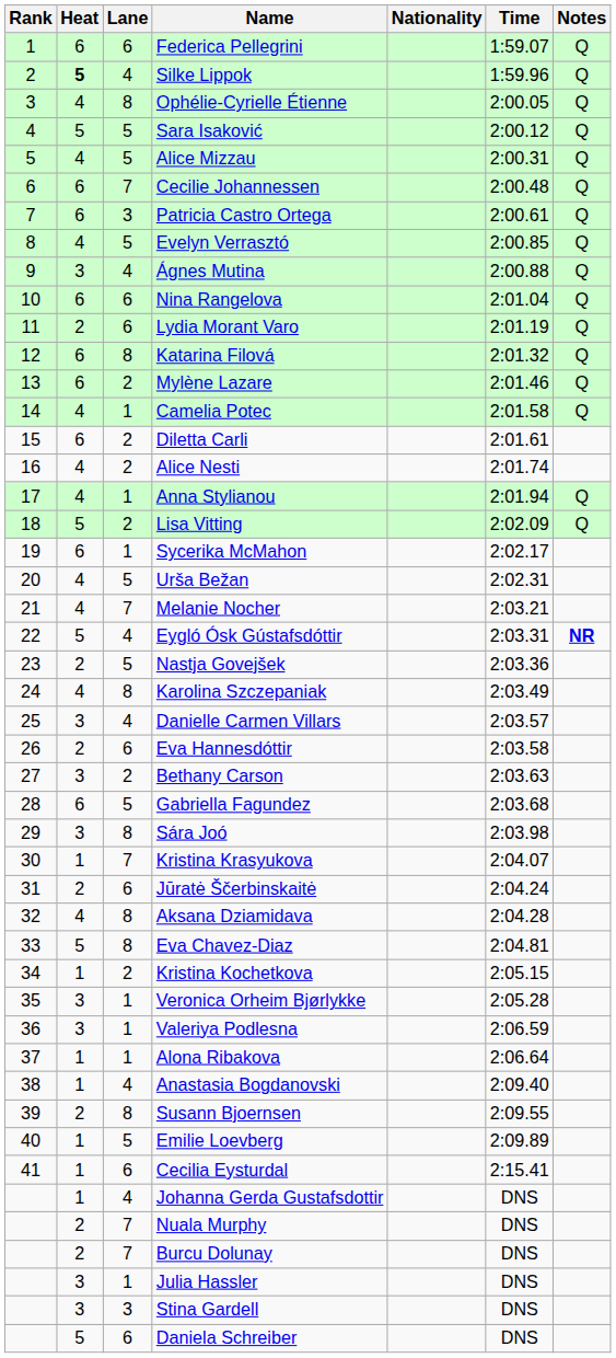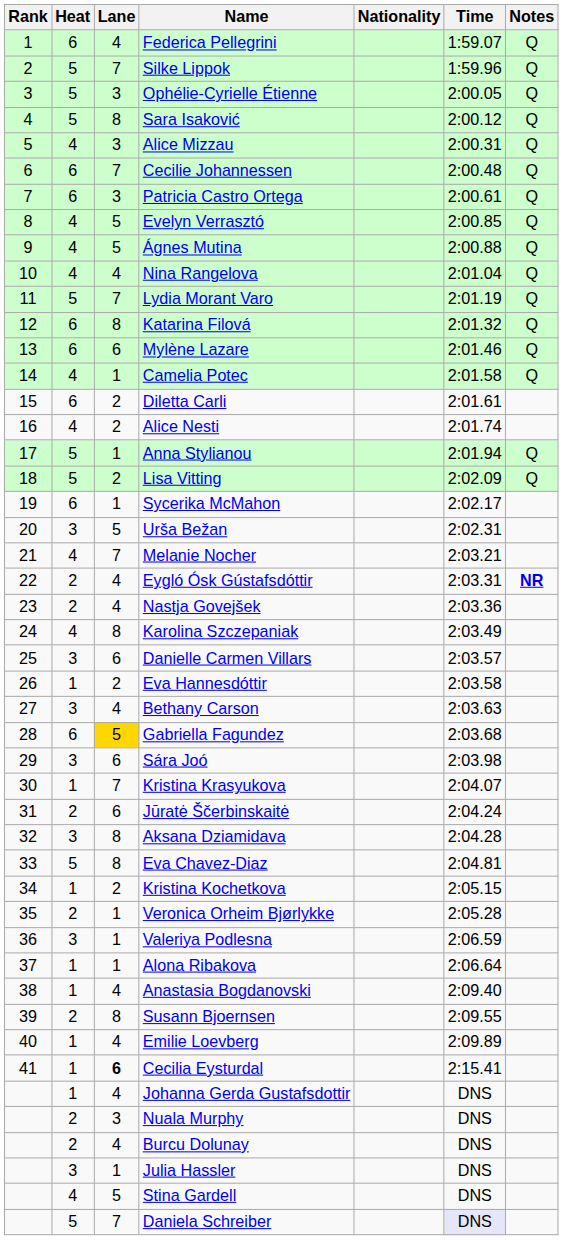Federica Pellegrini | Lane: 6 -> 4
Silke Lippok | Heat: bold -> normal
Silke Lippok | Lane: 4 -> 7
Ophélie-Cyrielle Étienne | Heat: 4 -> 5
Ophélie-Cyrielle Étienne | Lane: 8 -> 3
Sara Isaković | Lane: 5 -> 8
Alice Mizzau | Lane: 5 -> 3
Ágnes Mutina | Heat: 3 -> 4
Ágnes Mutina | Lane: 4 -> 5
Nina Rangelova | Heat: 6 -> 4
Nina Rangelova | Lane: 6 -> 4
Lydia Morant Varo | Heat: 2 -> 5
Lydia Morant Varo | Lane: 6 -> 7
Mylène Lazare | Lane: 2 -> 6
Anna Stylianou | Heat: 4 -> 5
Urša Bežan | Heat: 4 -> 3
Eygló Ósk Gústafsdóttir | Heat: 5 -> 2
Nastja Govejšek | Lane: 5 -> 4
Danielle Carmen Villars | Lane: 4 -> 6
Eva Hannesdóttir | Heat: 2 -> 1
Eva Hannesdóttir | Lane: 6 -> 2
Bethany Carson | Lane: 2 -> 4
Gabriella Fagundez | Lane: no background -> gold background
Sára Joó | Lane: 8 -> 6
Aksana Dziamidava | Heat: 4 -> 3
Veronica Orheim Bjørlykke | Heat: 3 -> 2
Emilie Loevberg | Lane: 5 -> 4
Cecilia Eysturdal | Lane: normal -> bold
Nuala Murphy | Lane: 7 -> 3
Burcu Dolunay | Lane: 7 -> 4
Stina Gardell | Heat: 3 -> 4
Stina Gardell | Lane: 3 -> 5
Daniela Schreiber | Lane: 6 -> 7
Daniela Schreiber | Time: no background -> lavender background
